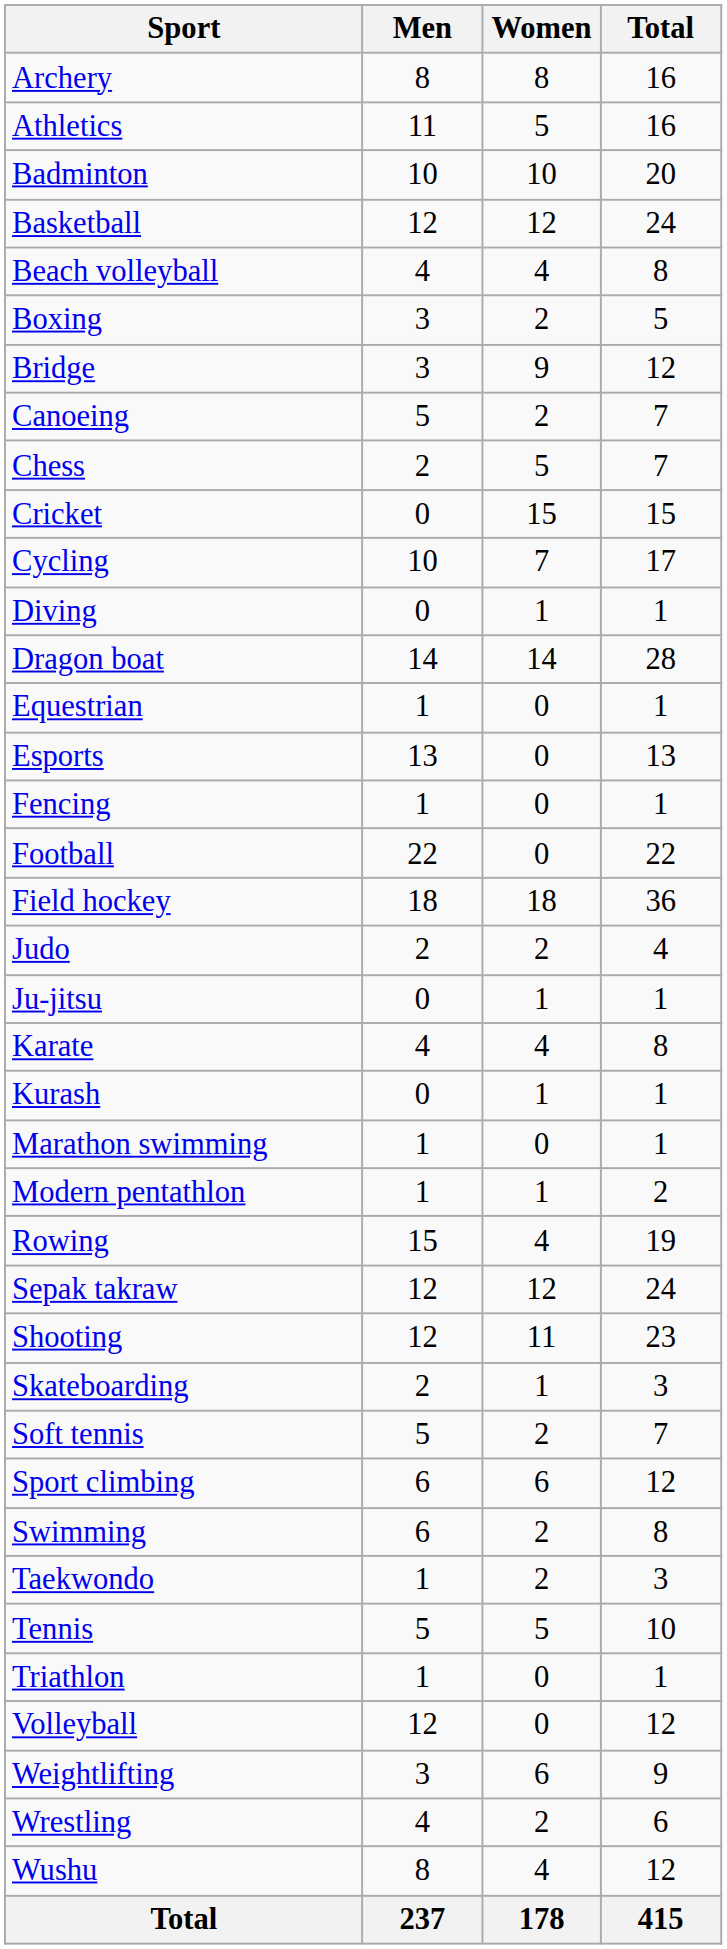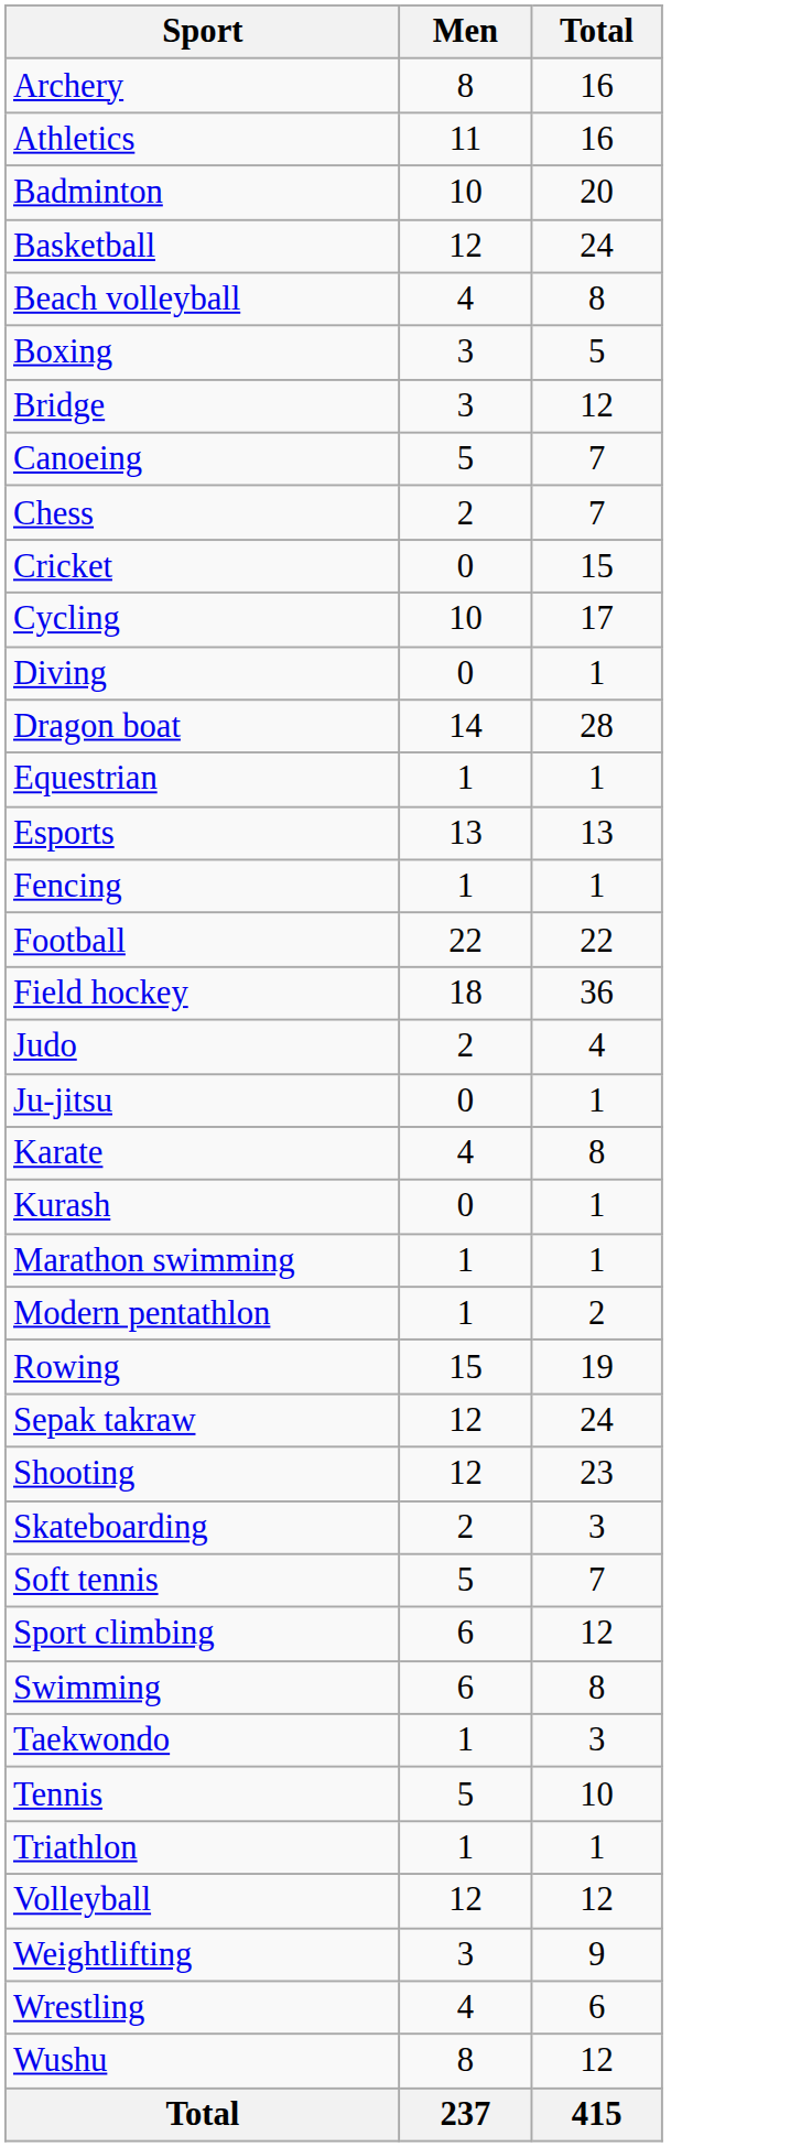- column: Women | 8 | 5 | 10 | 12 | 4 | 2 | 9 | 2 | 5 | 15 | 7 | 1 | 14 | 0 | 0 | 0 | 0 | 18 | 2 | 1 | 4 | 1 | 0 | 1 | 4 | 12 | 11 | 1 | 2 | 6 | 2 | 2 | 5 | 0 | 0 | 6 | 2 | 4 | 178
